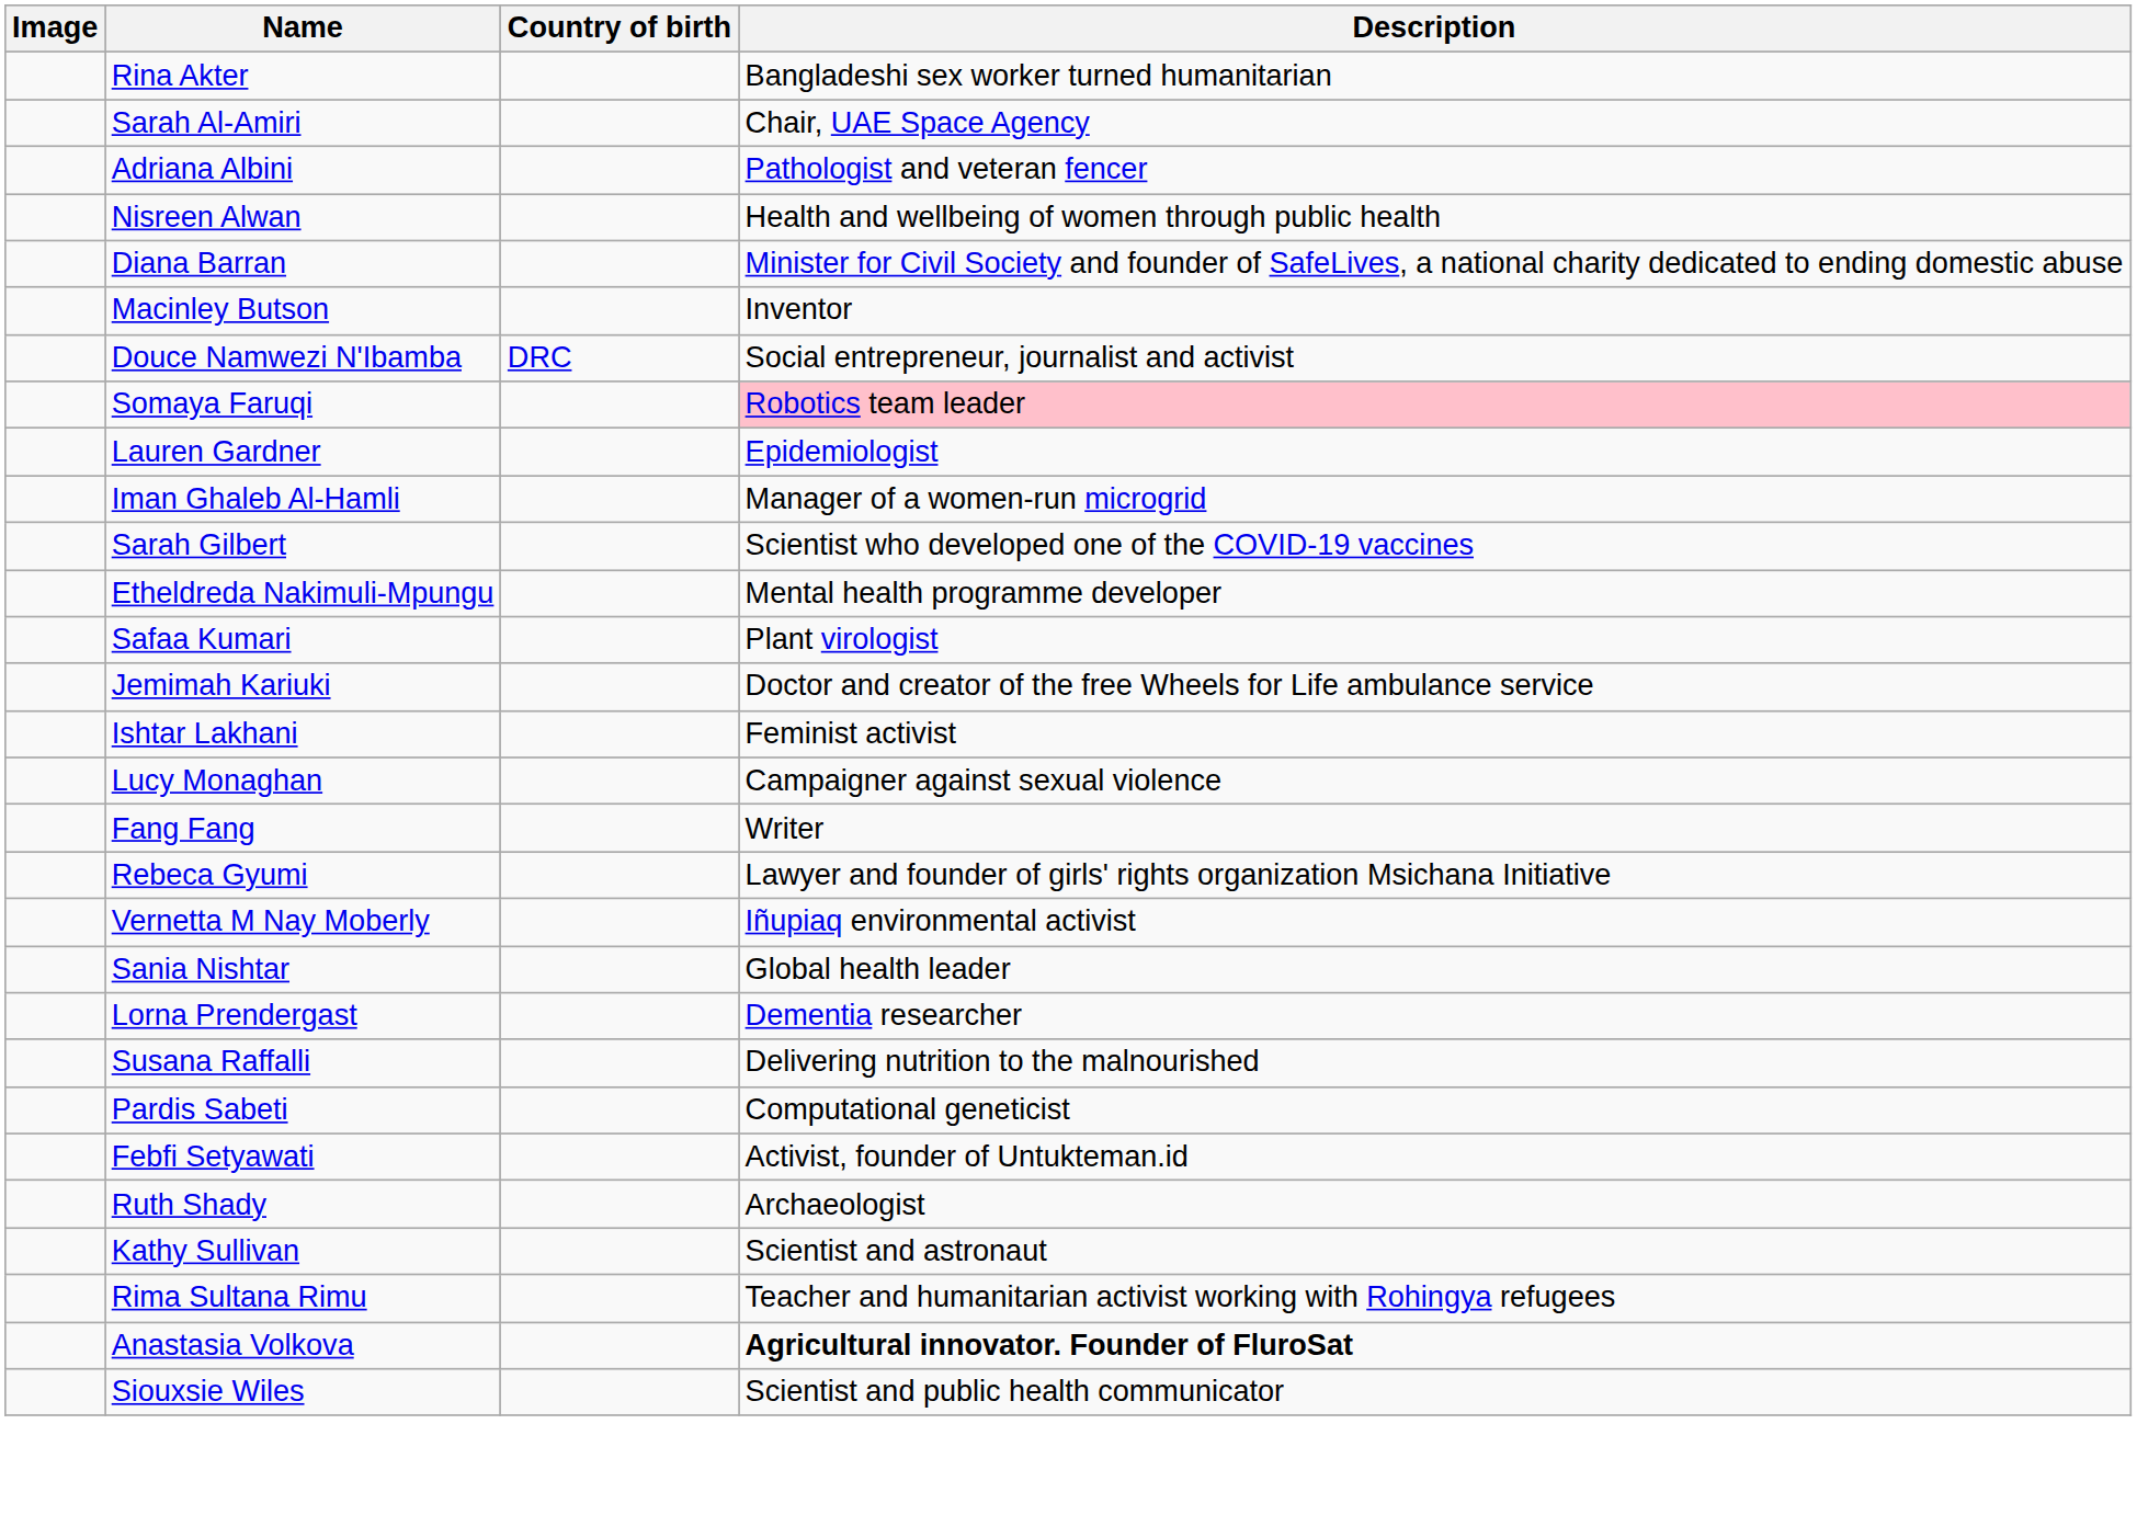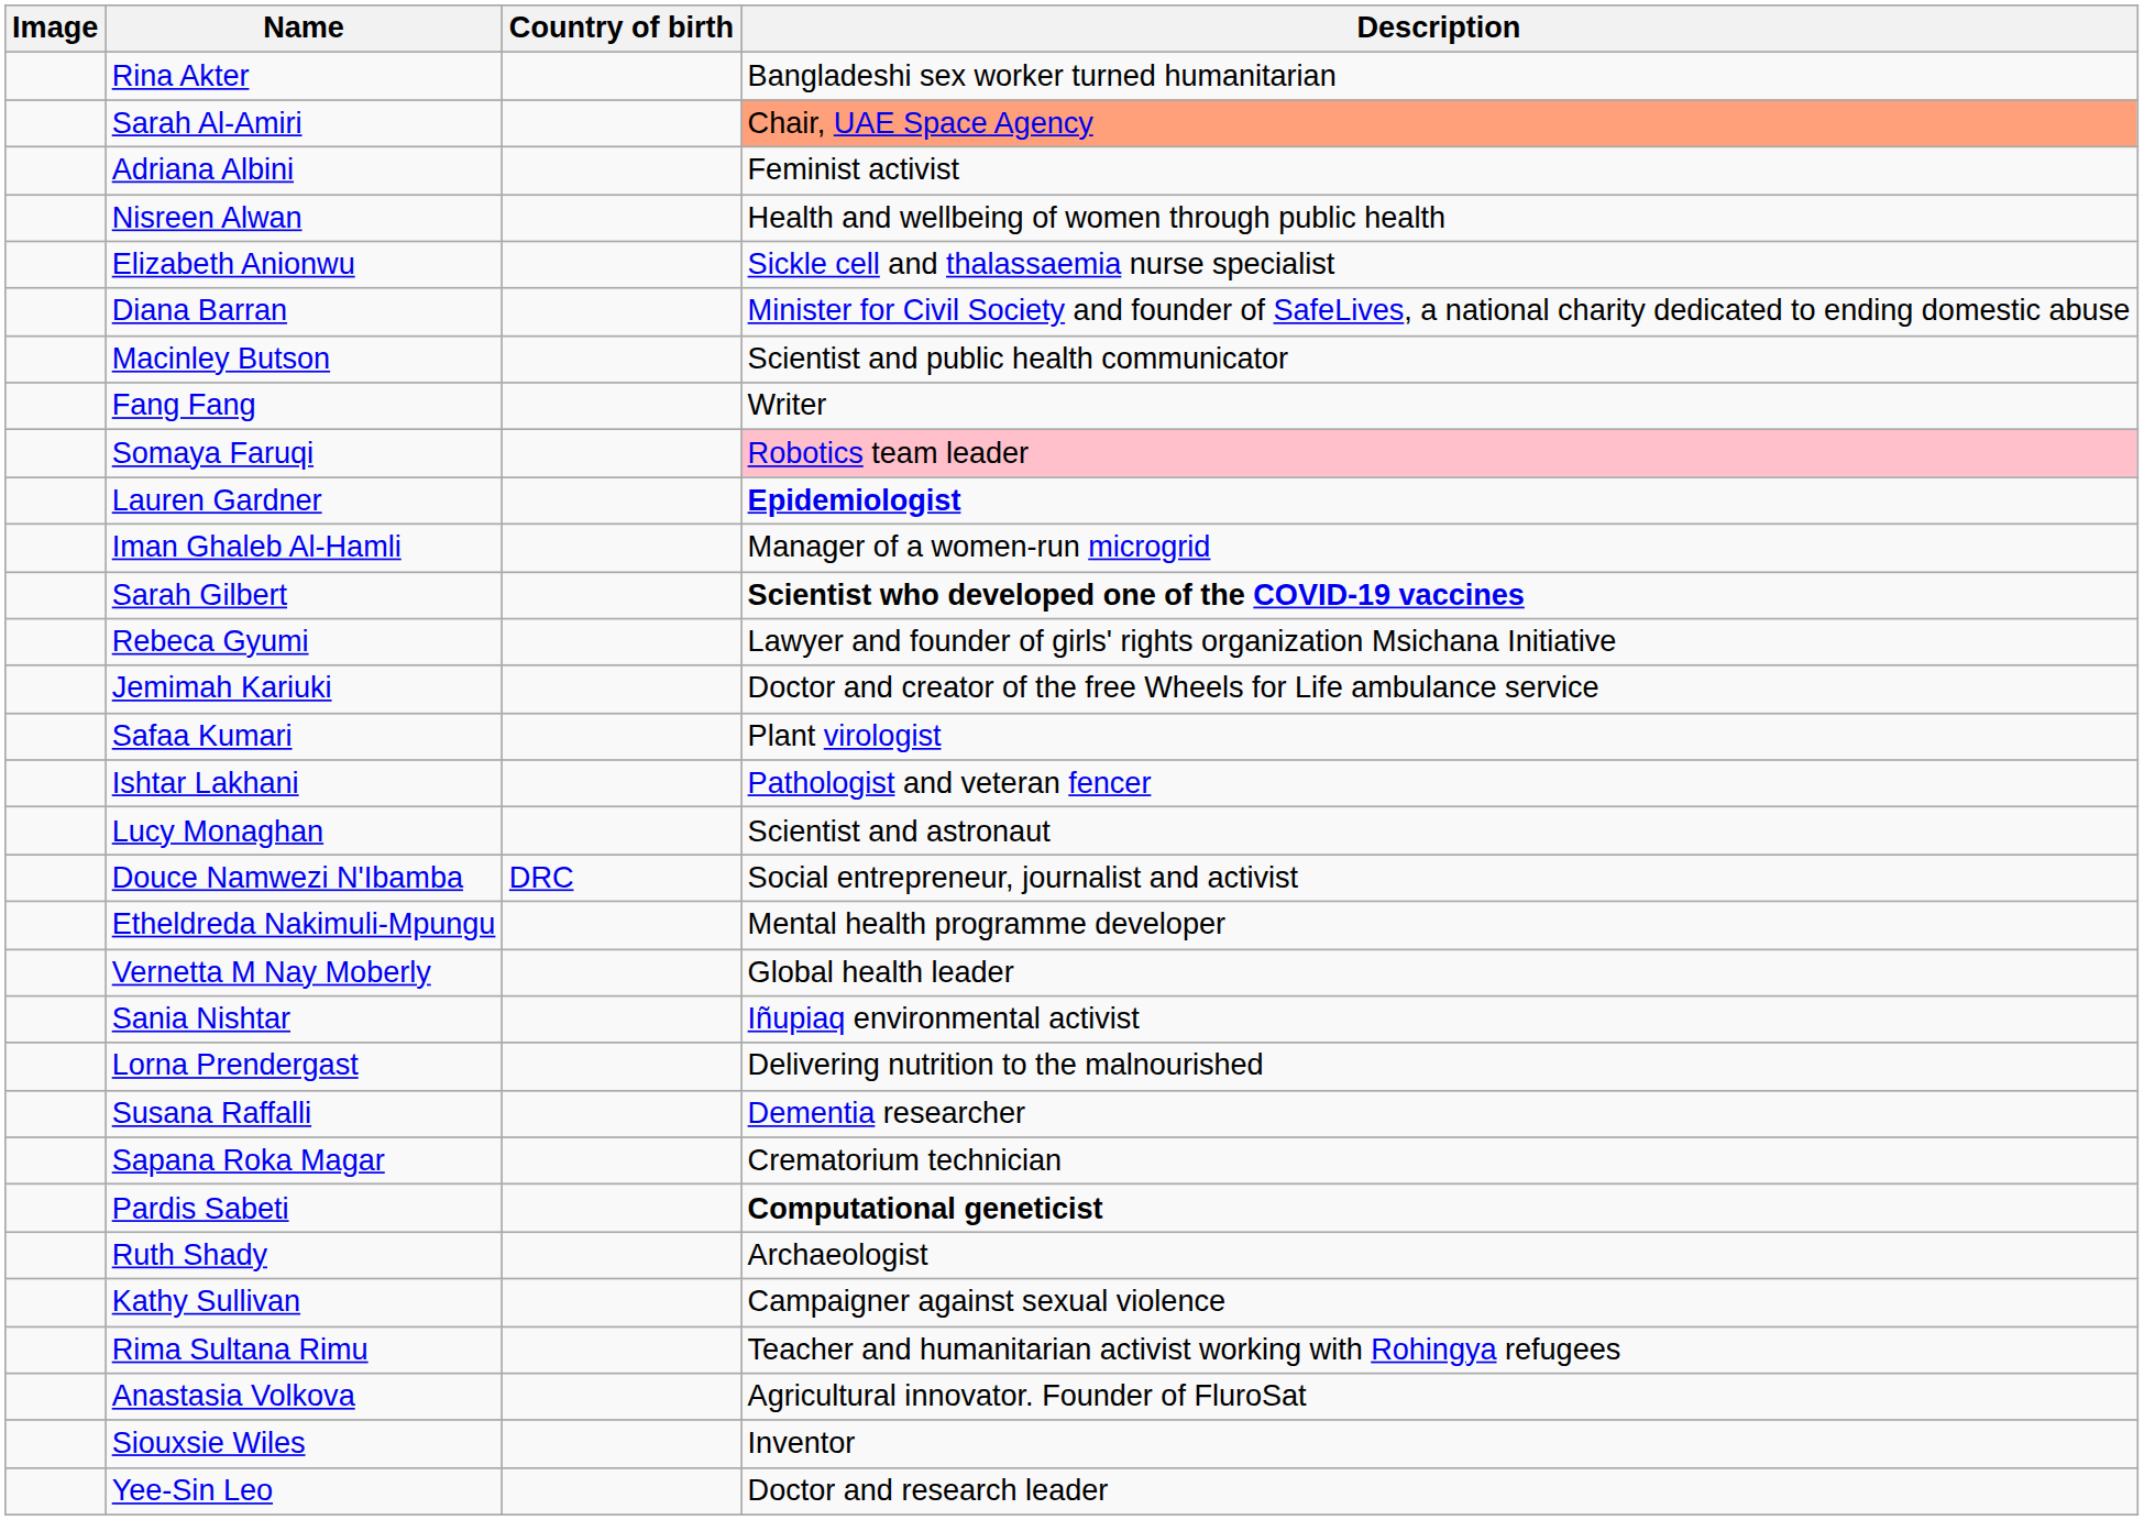Sarah Al-Amiri | Description: no background -> lightsalmon background
Adriana Albini | Description: Pathologist and veteran fencer -> Feminist activist
+ row: Elizabeth Anionwu | Sickle cell and thalassaemia nurse specialist
Macinley Butson | Description: Inventor -> Scientist and public health communicator
rows swapped: Fang Fang <-> Douce Namwezi N'Ibamba
Lauren Gardner | Description: normal -> bold
Sarah Gilbert | Description: normal -> bold
rows swapped: Rebeca Gyumi <-> Etheldreda Nakimuli-Mpungu
rows swapped: Jemimah Kariuki <-> Safaa Kumari
Ishtar Lakhani | Description: Feminist activist -> Pathologist and veteran fencer
Lucy Monaghan | Description: Campaigner against sexual violence -> Scientist and astronaut
Vernetta M Nay Moberly | Description: Iñupiaq environmental activist -> Global health leader
Sania Nishtar | Description: Global health leader -> Iñupiaq environmental activist
Lorna Prendergast | Description: Dementia researcher -> Delivering nutrition to the malnourished
Susana Raffalli | Description: Delivering nutrition to the malnourished -> Dementia researcher
+ row: Sapana Roka Magar | Crematorium technician
Pardis Sabeti | Description: normal -> bold
- row: Febfi Setyawati | Activist, founder of Untukteman.id
Kathy Sullivan | Description: Scientist and astronaut -> Campaigner against sexual violence
Anastasia Volkova | Description: bold -> normal
Siouxsie Wiles | Description: Scientist and public health communicator -> Inventor
+ row: Yee-Sin Leo | Doctor and research leader
